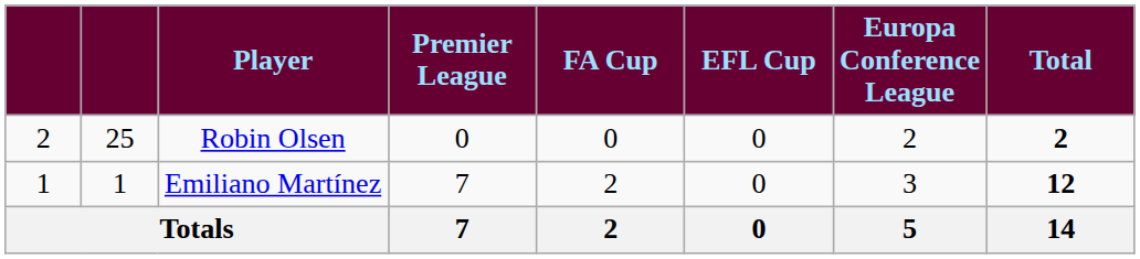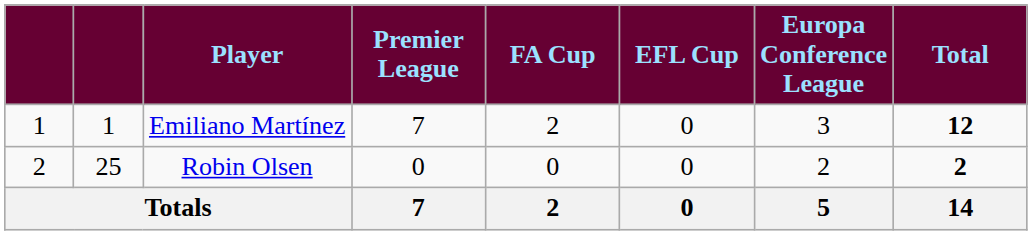rows swapped: Emiliano Martínez <-> Robin Olsen
